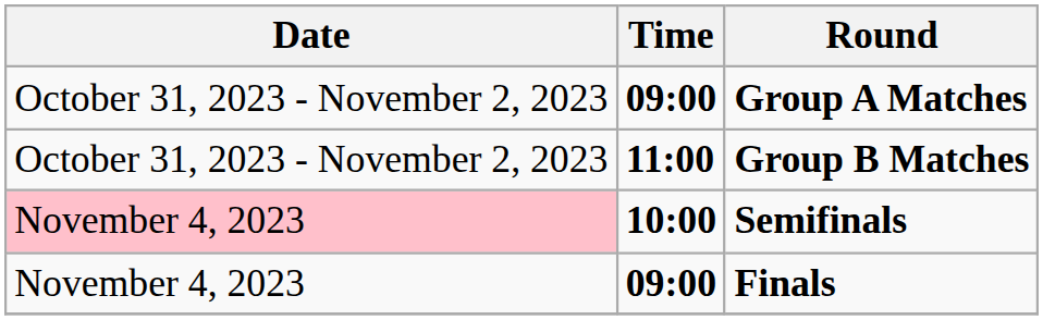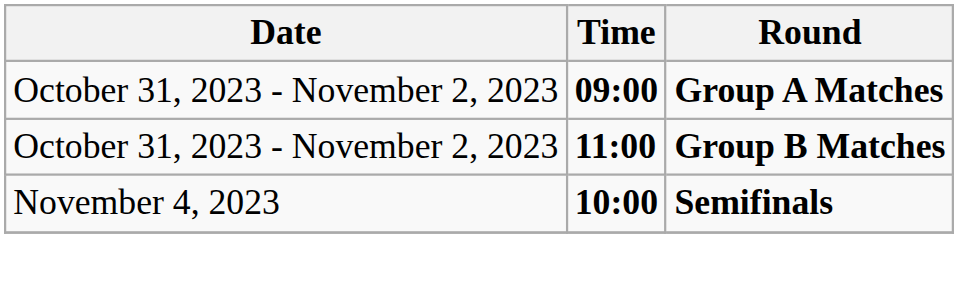Semifinals | Date: pink background -> no background
- row: November 4, 2023 | 09:00 | Finals
